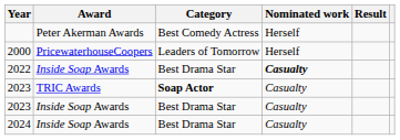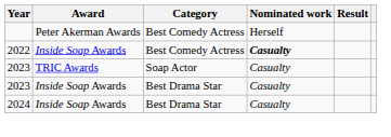- row: 2000 | PricewaterhouseCoopers | Leaders of Tomorrow | Herself
2022 | Category: Best Drama Star -> Best Comedy Actress
2023 / TRIC Awards | Category: bold -> normal
